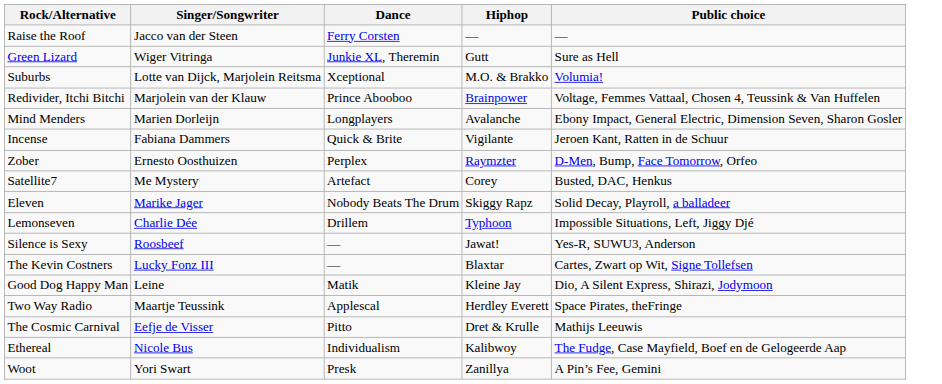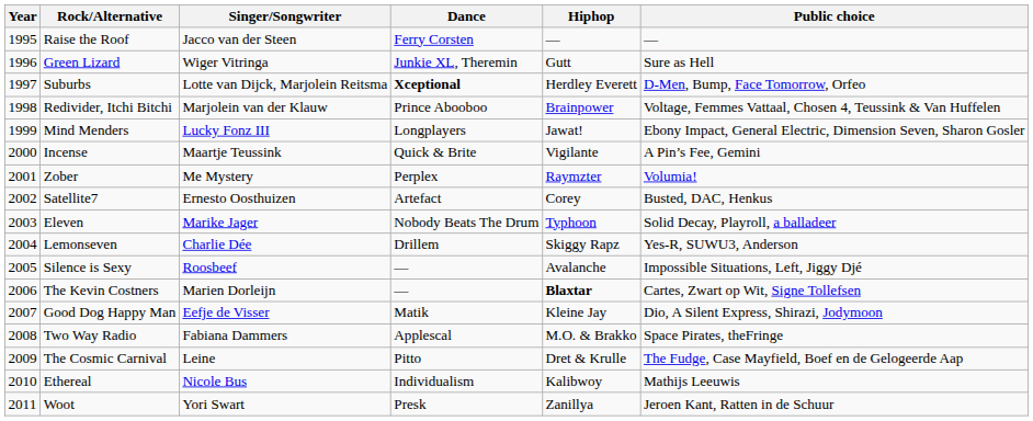+ column: Year | 1995 | 1996 | 1997 | 1998 | 1999 | 2000 | 2001 | 2002 | 2003 | 2004 | 2005 | 2006 | 2007 | 2008 | 2009 | 2010 | 2011
Suburbs | Dance: normal -> bold
Suburbs | Hiphop: M.O. & Brakko -> Herdley Everett
Suburbs | Public choice: Volumia! -> D-Men, Bump, Face Tomorrow, Orfeo
Mind Menders | Singer/Songwriter: Marien Dorleijn -> Lucky Fonz III
Mind Menders | Hiphop: Avalanche -> Jawat!
Incense | Singer/Songwriter: Fabiana Dammers -> Maartje Teussink
Incense | Public choice: Jeroen Kant, Ratten in de Schuur -> A Pin’s Fee, Gemini
Zober | Singer/Songwriter: Ernesto Oosthuizen -> Me Mystery
Zober | Public choice: D-Men, Bump, Face Tomorrow, Orfeo -> Volumia!
Satellite7 | Singer/Songwriter: Me Mystery -> Ernesto Oosthuizen
Eleven | Hiphop: Skiggy Rapz -> Typhoon
Lemonseven | Hiphop: Typhoon -> Skiggy Rapz
Lemonseven | Public choice: Impossible Situations, Left, Jiggy Djé -> Yes-R, SUWU3, Anderson
Silence is Sexy | Hiphop: Jawat! -> Avalanche
Silence is Sexy | Public choice: Yes-R, SUWU3, Anderson -> Impossible Situations, Left, Jiggy Djé
The Kevin Costners | Singer/Songwriter: Lucky Fonz III -> Marien Dorleijn
The Kevin Costners | Hiphop: normal -> bold
Good Dog Happy Man | Singer/Songwriter: Leine -> Eefje de Visser
Two Way Radio | Singer/Songwriter: Maartje Teussink -> Fabiana Dammers
Two Way Radio | Hiphop: Herdley Everett -> M.O. & Brakko
The Cosmic Carnival | Singer/Songwriter: Eefje de Visser -> Leine
The Cosmic Carnival | Public choice: Mathijs Leeuwis -> The Fudge, Case Mayfield, Boef en de Gelogeerde Aap
Ethereal | Public choice: The Fudge, Case Mayfield, Boef en de Gelogeerde Aap -> Mathijs Leeuwis
Woot | Public choice: A Pin’s Fee, Gemini -> Jeroen Kant, Ratten in de Schuur
